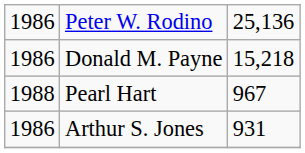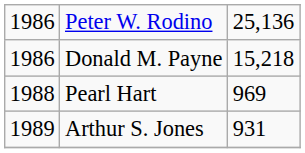Pearl Hart | column 3: 967 -> 969
Arthur S. Jones | column 1: 1986 -> 1989
